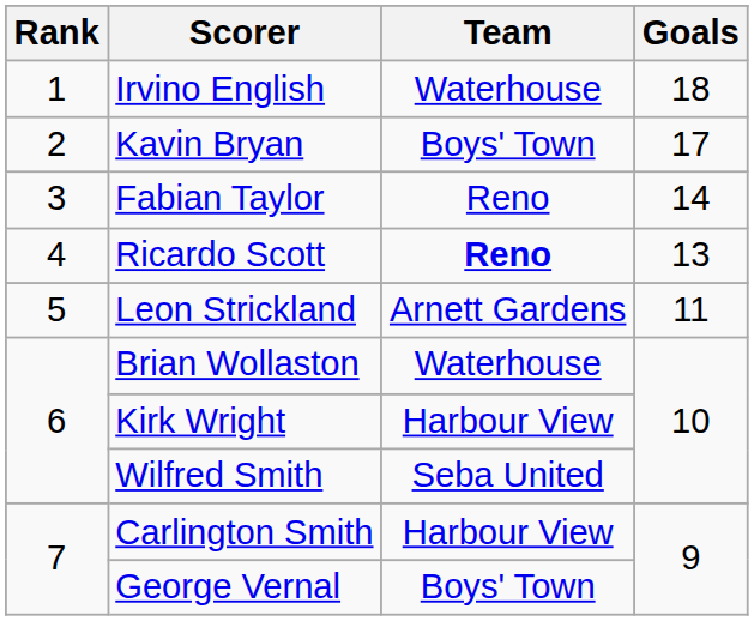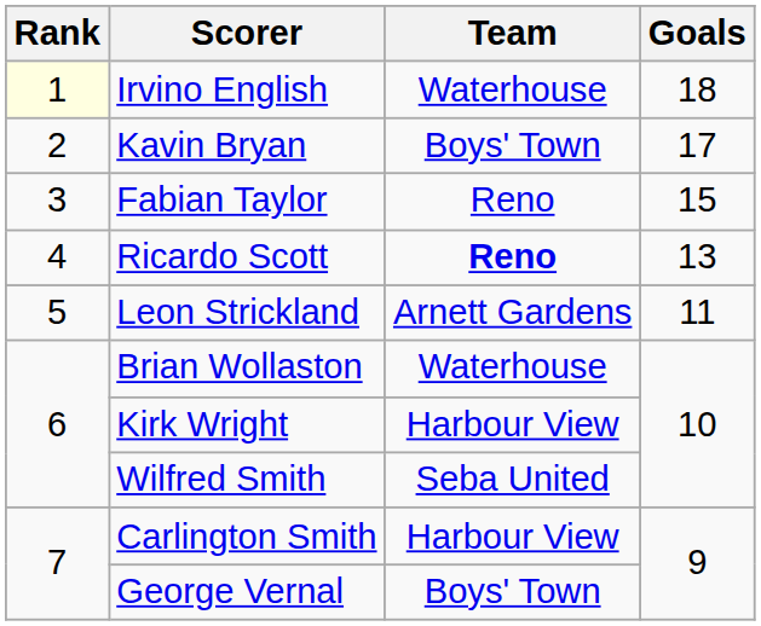Irvino English | Rank: no background -> lightyellow background
Fabian Taylor | Goals: 14 -> 15
